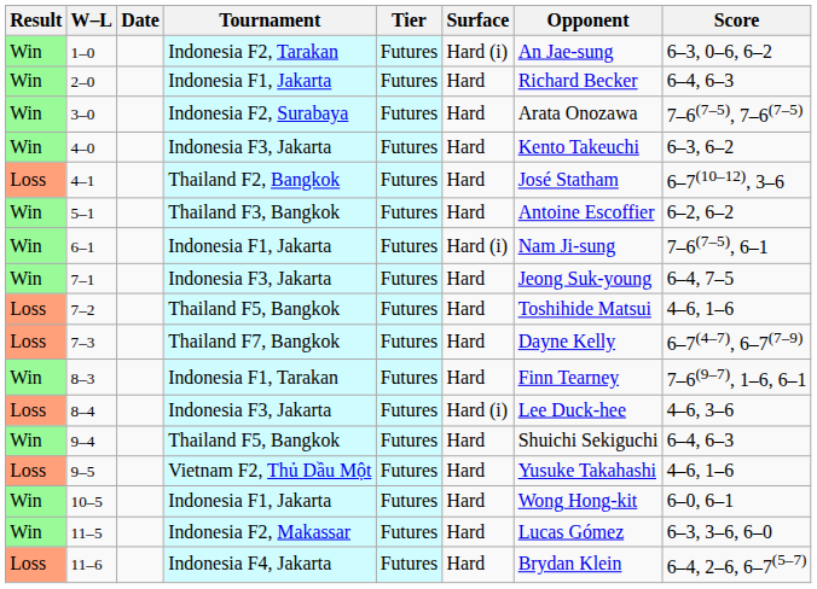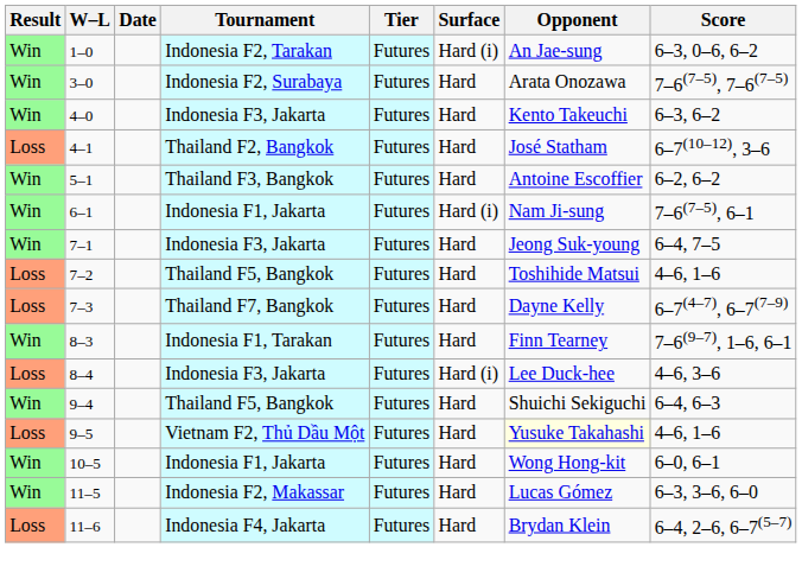- row: Win | 2–0 | Indonesia F1, Jakarta | Futures | Hard | Richard Becker | 6–4, 6–3
9–5 | Opponent: no background -> lightyellow background
